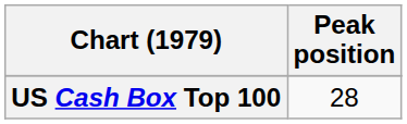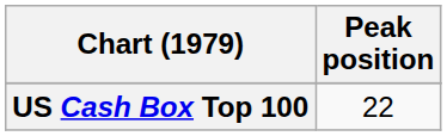US Cash Box Top 100 | Peak position: 28 -> 22
